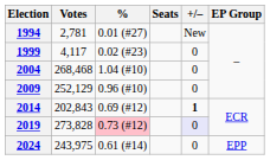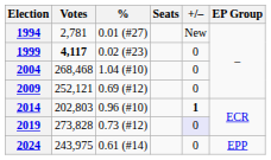1999 | Votes: normal -> bold
2009 | Votes: 252,129 -> 252,121
2009 | %: 0.96 (#10) -> 0.69 (#12)
2014 | Votes: 202,843 -> 202,803
2014 | %: 0.69 (#12) -> 0.96 (#10)
2019 | %: pink background -> no background
